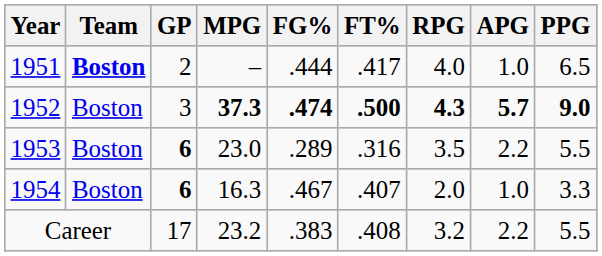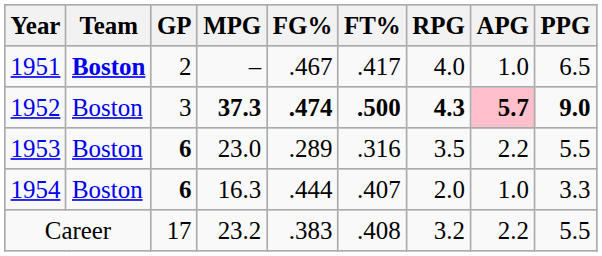1951 | FG%: .444 -> .467
1952 | APG: no background -> pink background
1954 | FG%: .467 -> .444
